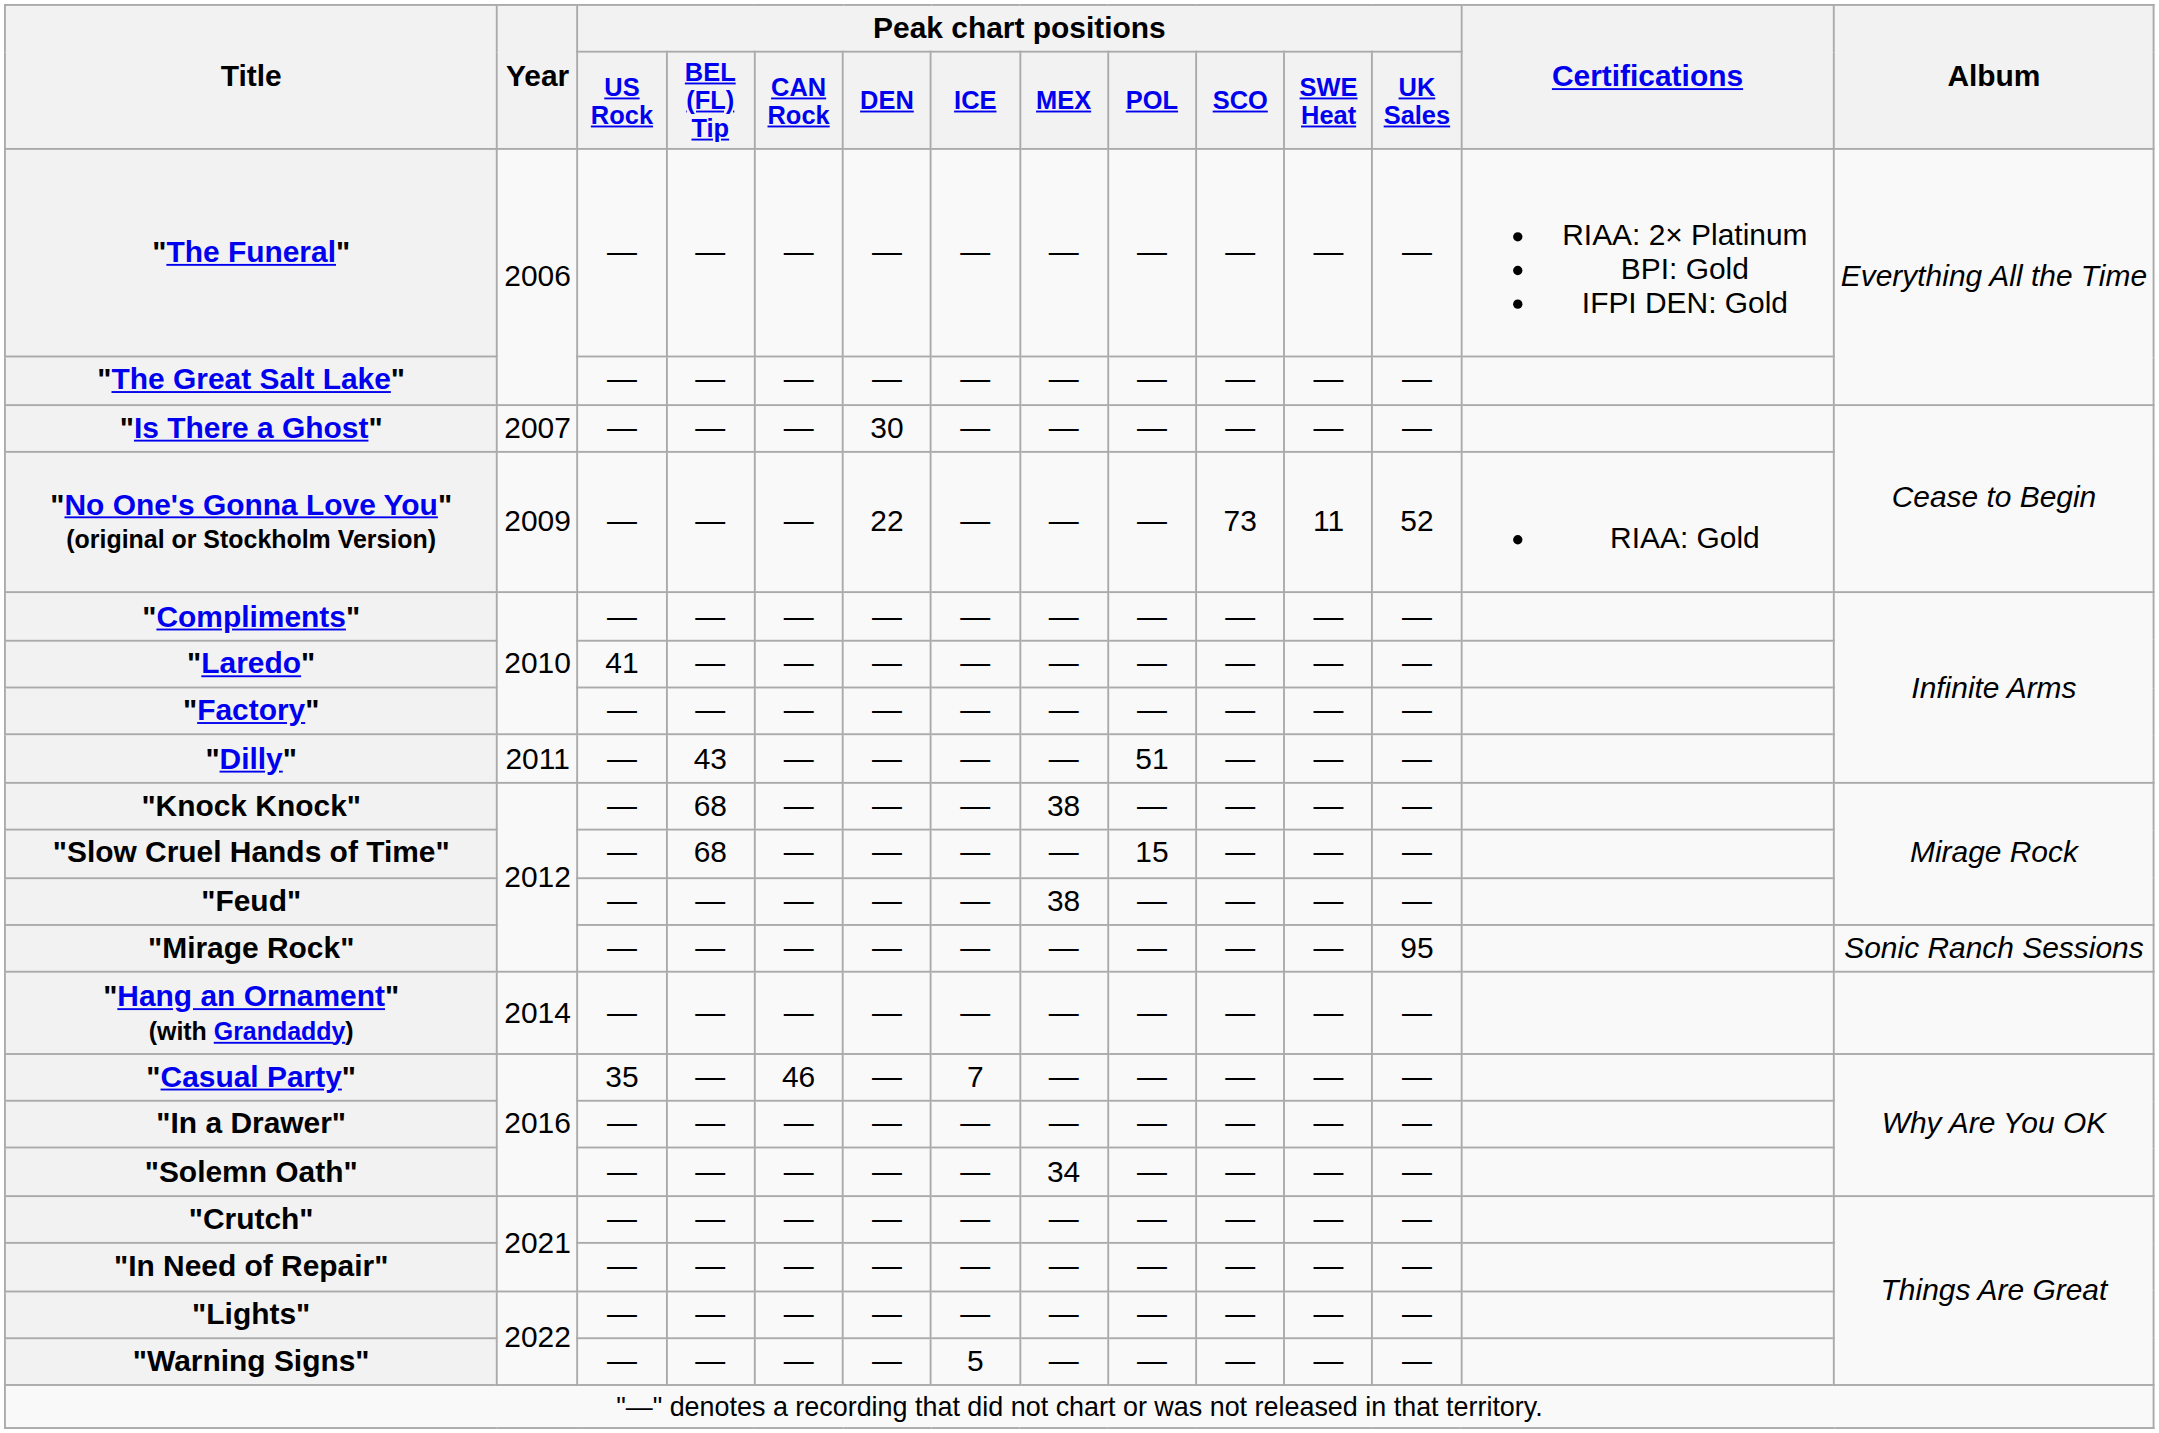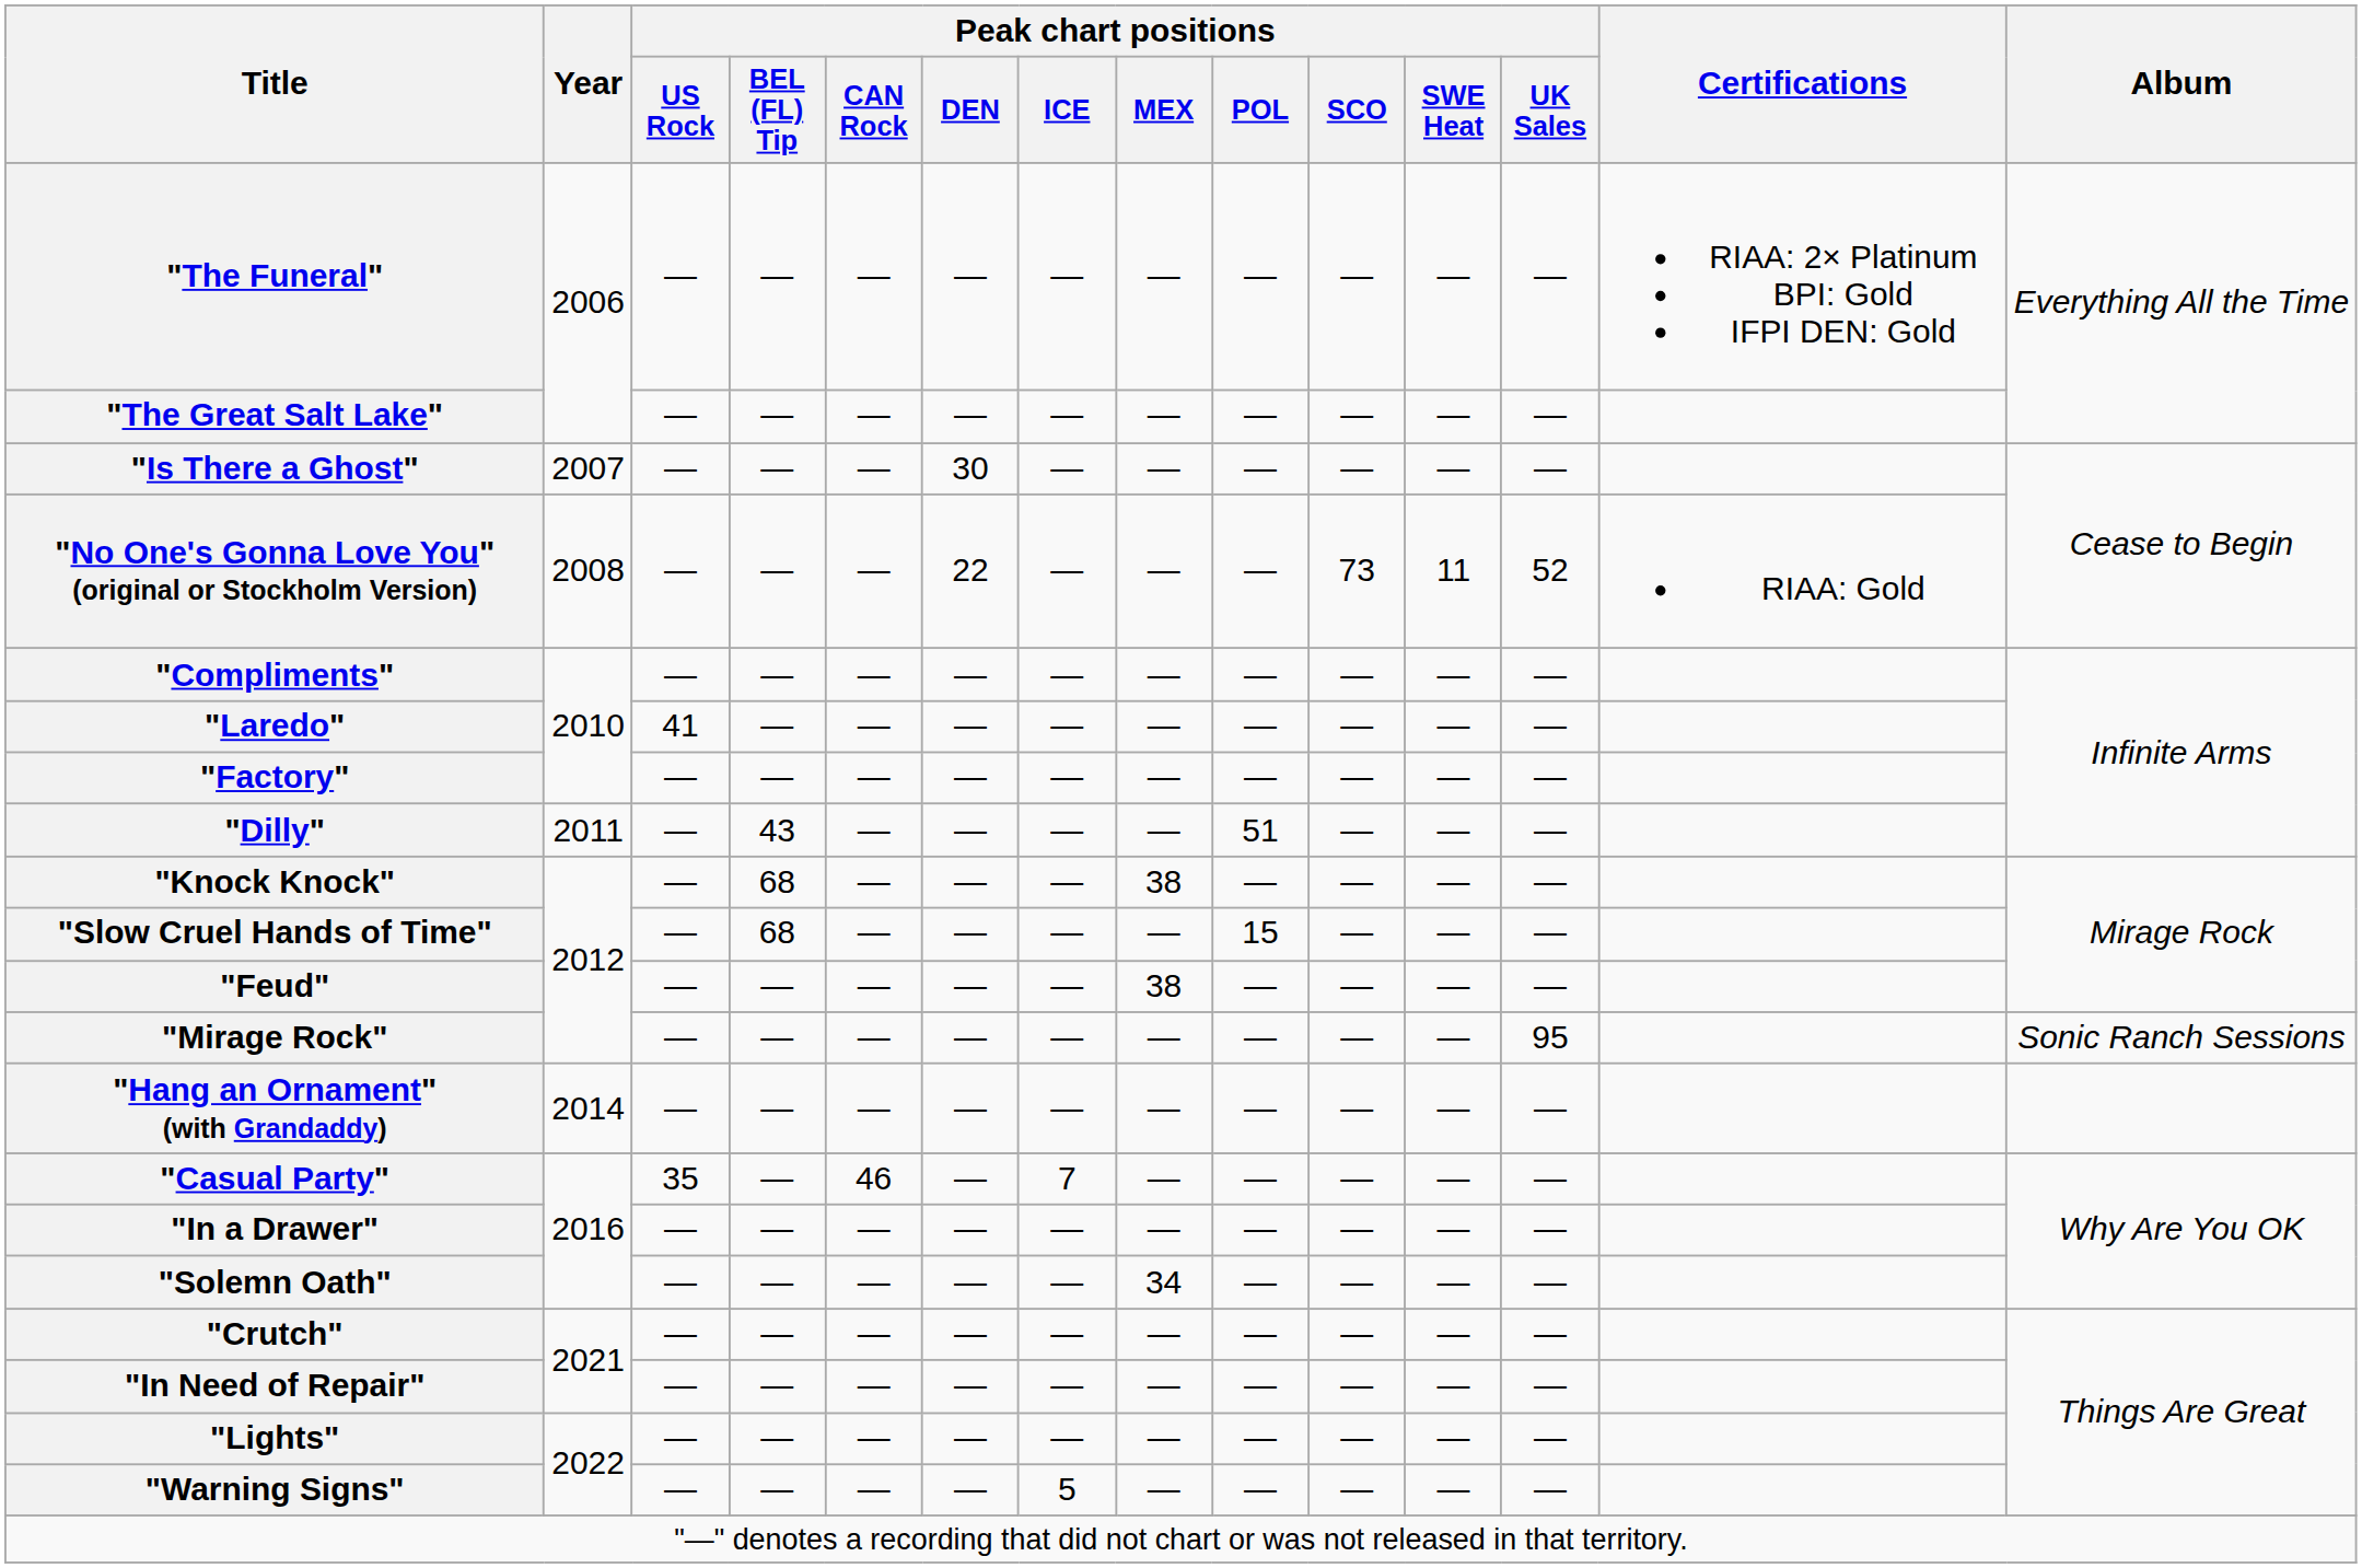"No One's Gonna Love You" (original or Stockholm Version) | Year: 2009 -> 2008
